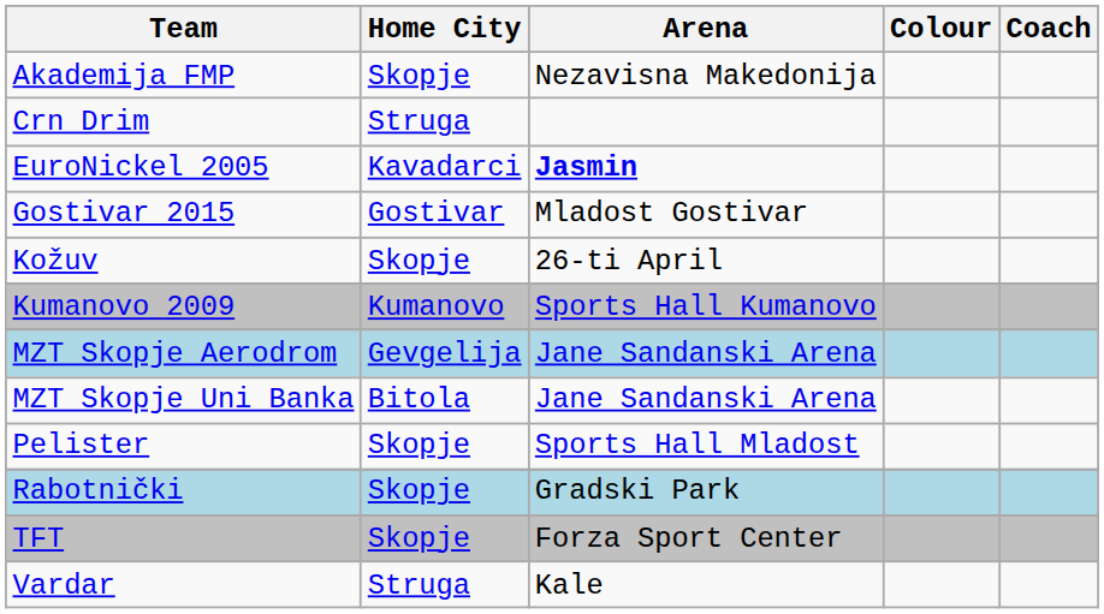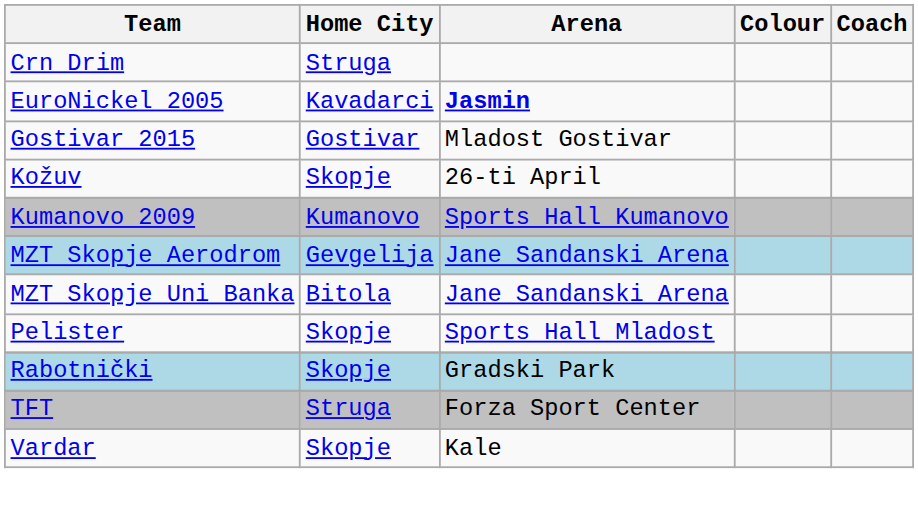- row: Akademija FMP | Skopje | Nezavisna Makedonija
TFT | Home City: Skopje -> Struga
Vardar | Home City: Struga -> Skopje
